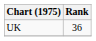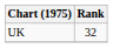UK | Rank: 36 -> 32
